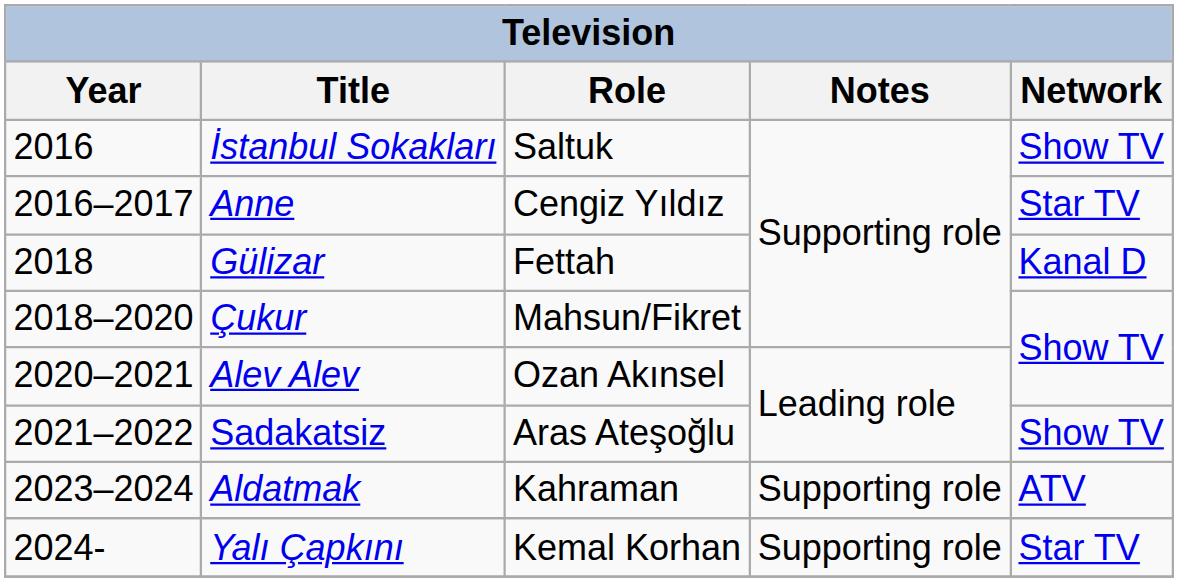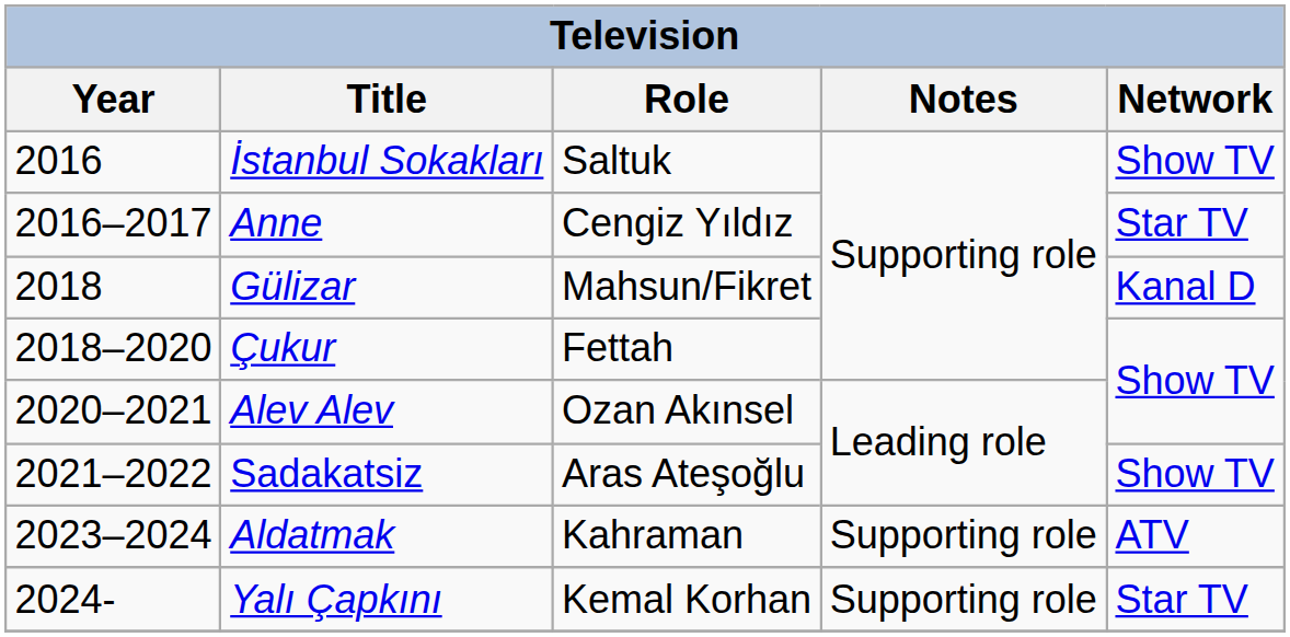Gülizar | Role: Fettah -> Mahsun/Fikret
Çukur | Role: Mahsun/Fikret -> Fettah
